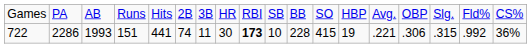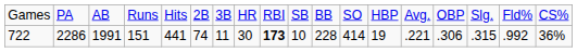722 | column 3: 1993 -> 1991
722 | column 12: 415 -> 414
